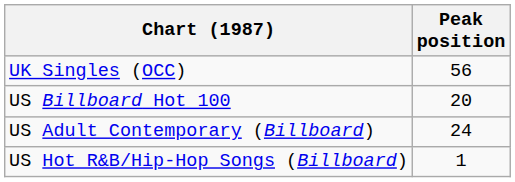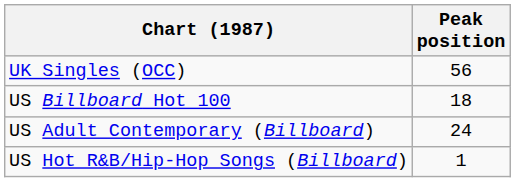US Billboard Hot 100 | Peak position: 20 -> 18
